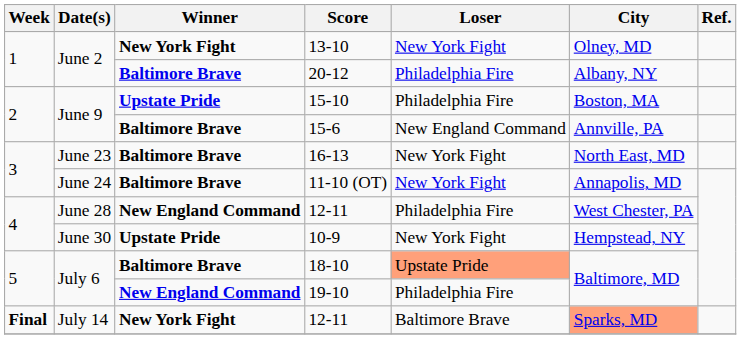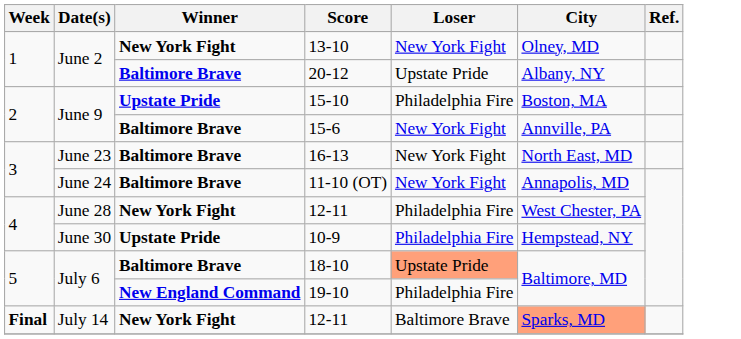20-12 | Loser: Philadelphia Fire -> Upstate Pride
15-6 | Loser: New England Command -> New York Fight
June 28 / 12-11 | Winner: New England Command -> New York Fight
10-9 | Loser: New York Fight -> Philadelphia Fire
